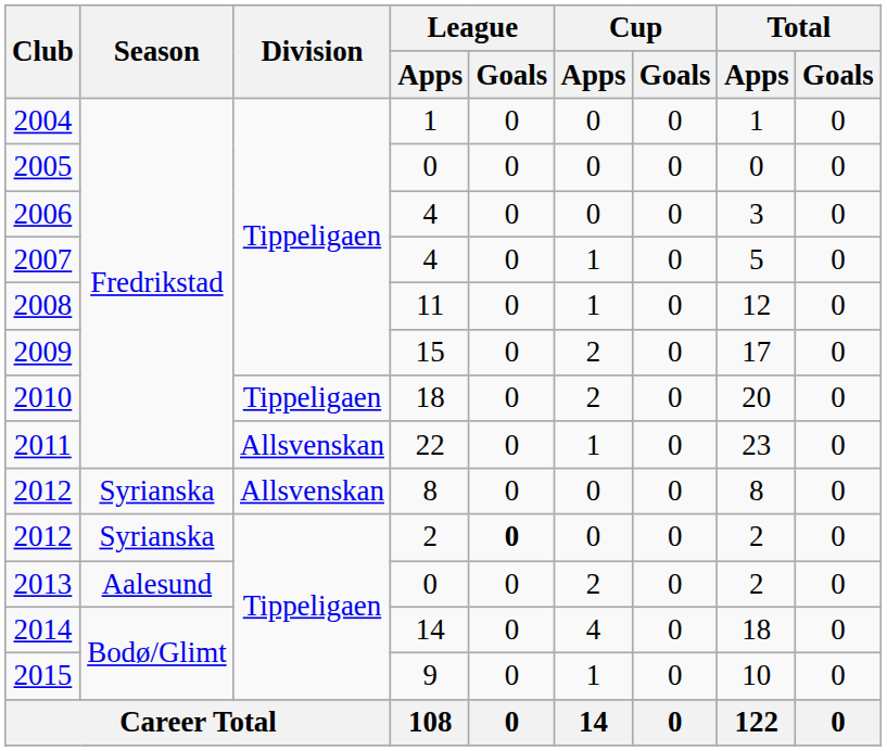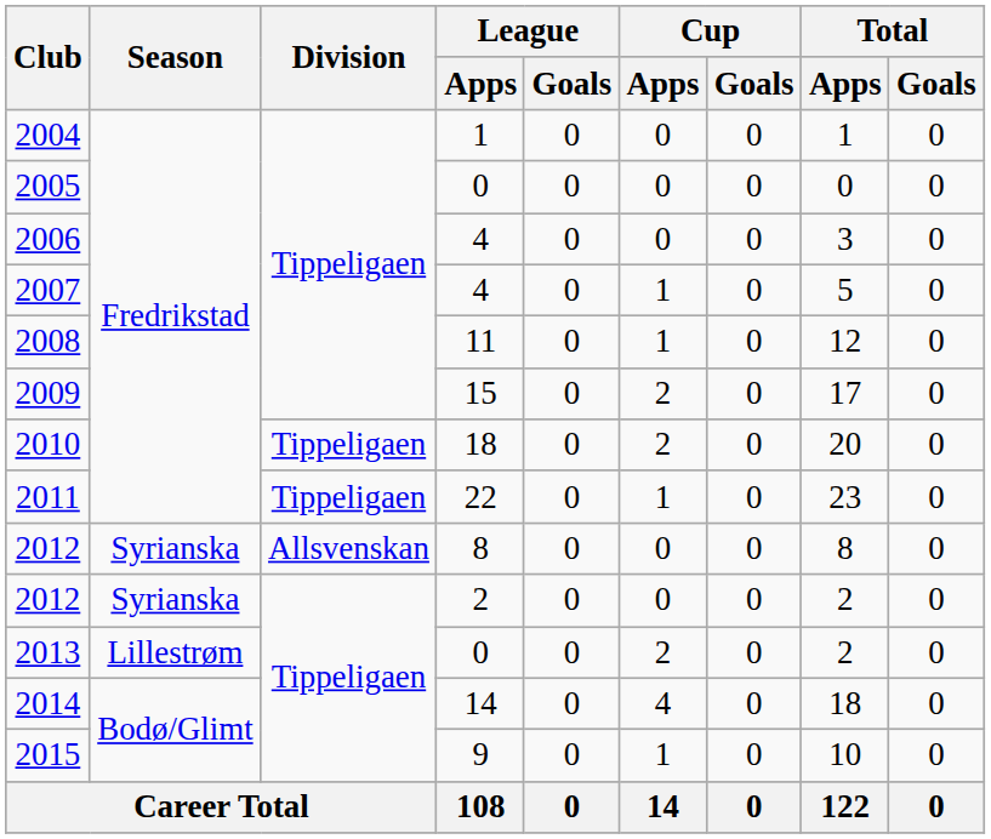2011 | Division: Allsvenskan -> Tippeligaen
2012 / 2 | League / Goals: bold -> normal
2013 | Season: Aalesund -> Lillestrøm
